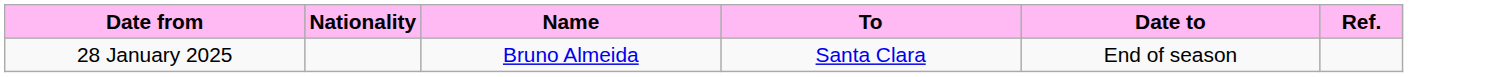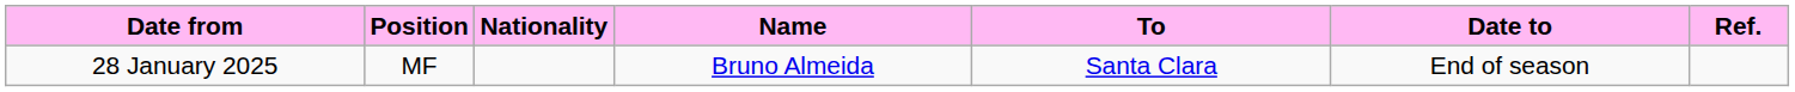+ column: Position | MF
